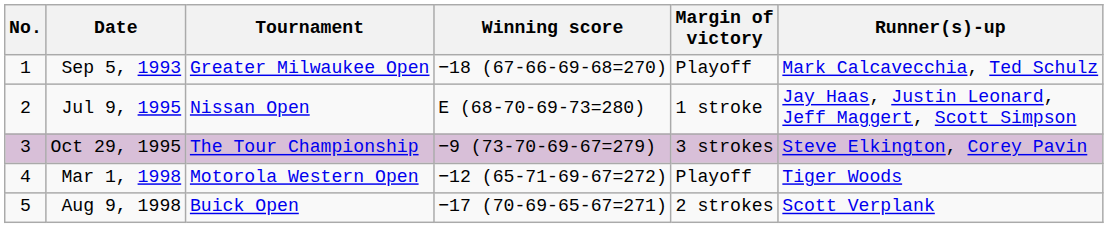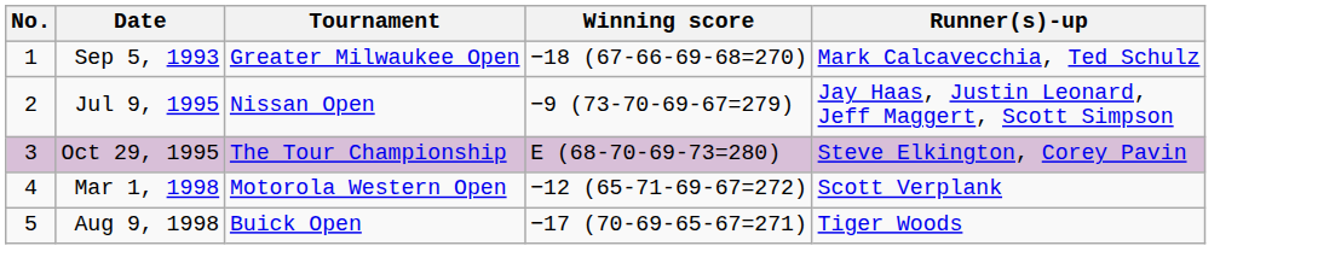- column: Margin of victory | Playoff | 1 stroke | 3 strokes | Playoff | 2 strokes
Jul 9, 1995 | Winning score: E (68-70-69-73=280) -> −9 (73-70-69-67=279)
Oct 29, 1995 | Winning score: −9 (73-70-69-67=279) -> E (68-70-69-73=280)
Mar 1, 1998 | Runner(s)-up: Tiger Woods -> Scott Verplank
Aug 9, 1998 | Runner(s)-up: Scott Verplank -> Tiger Woods
